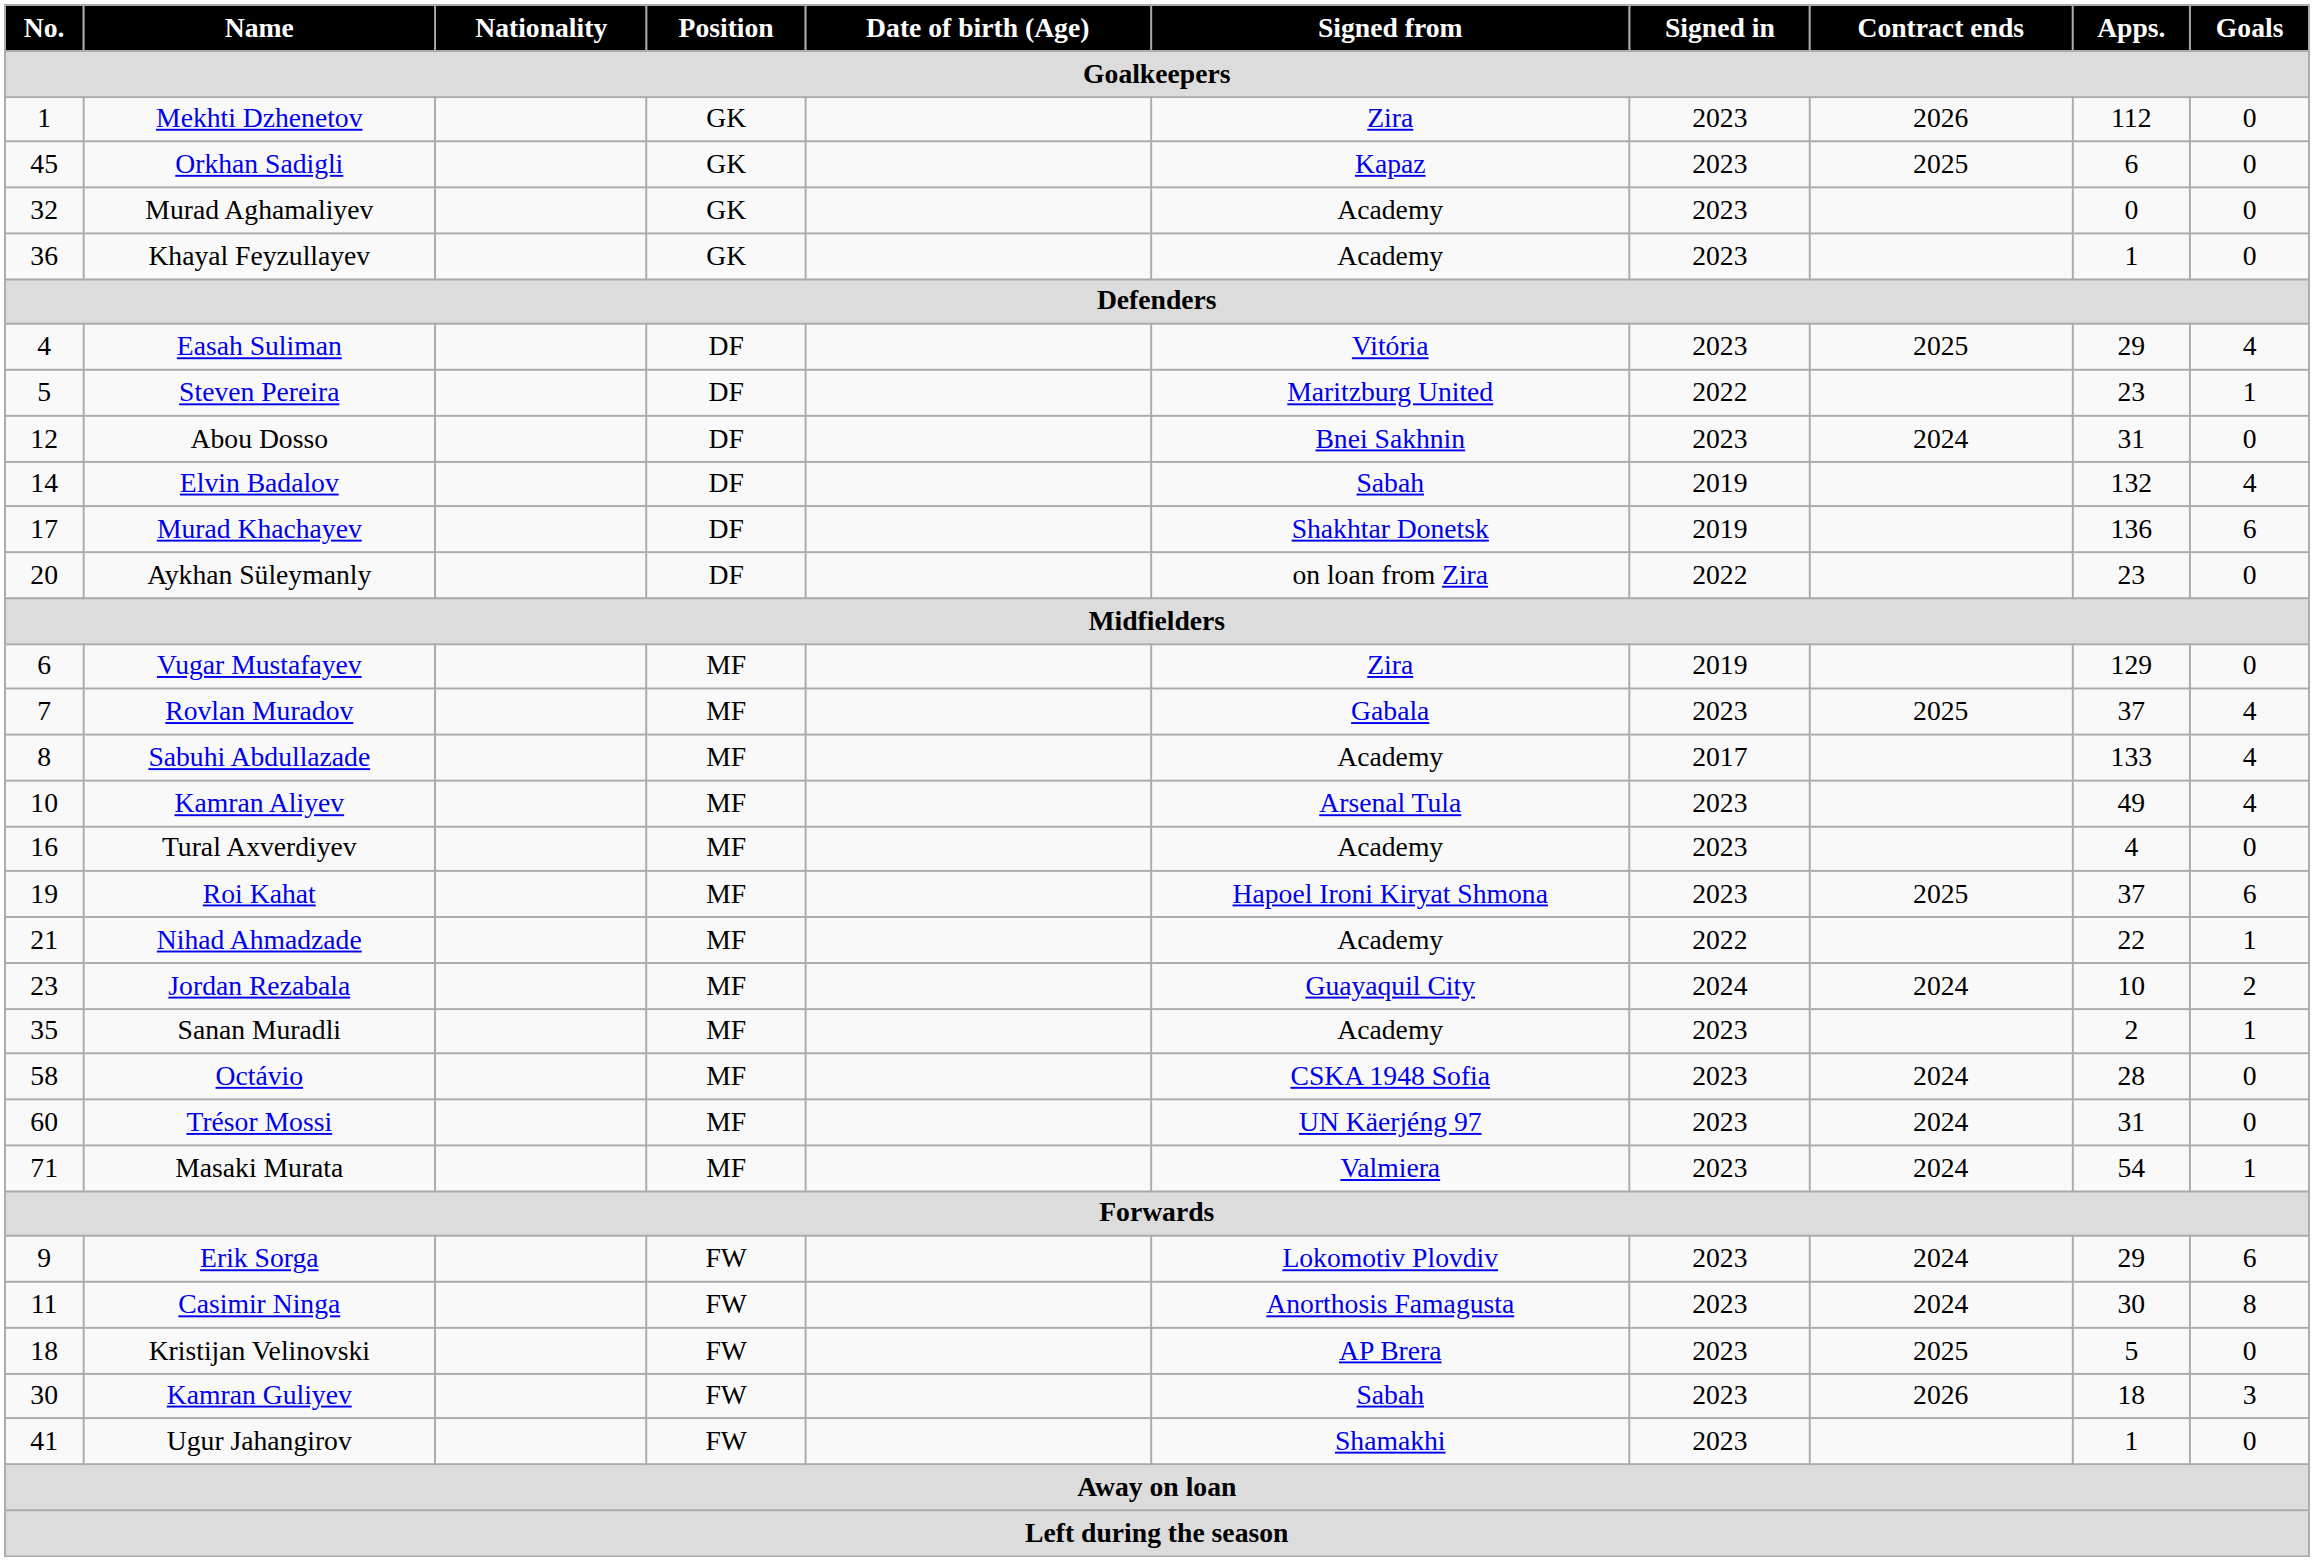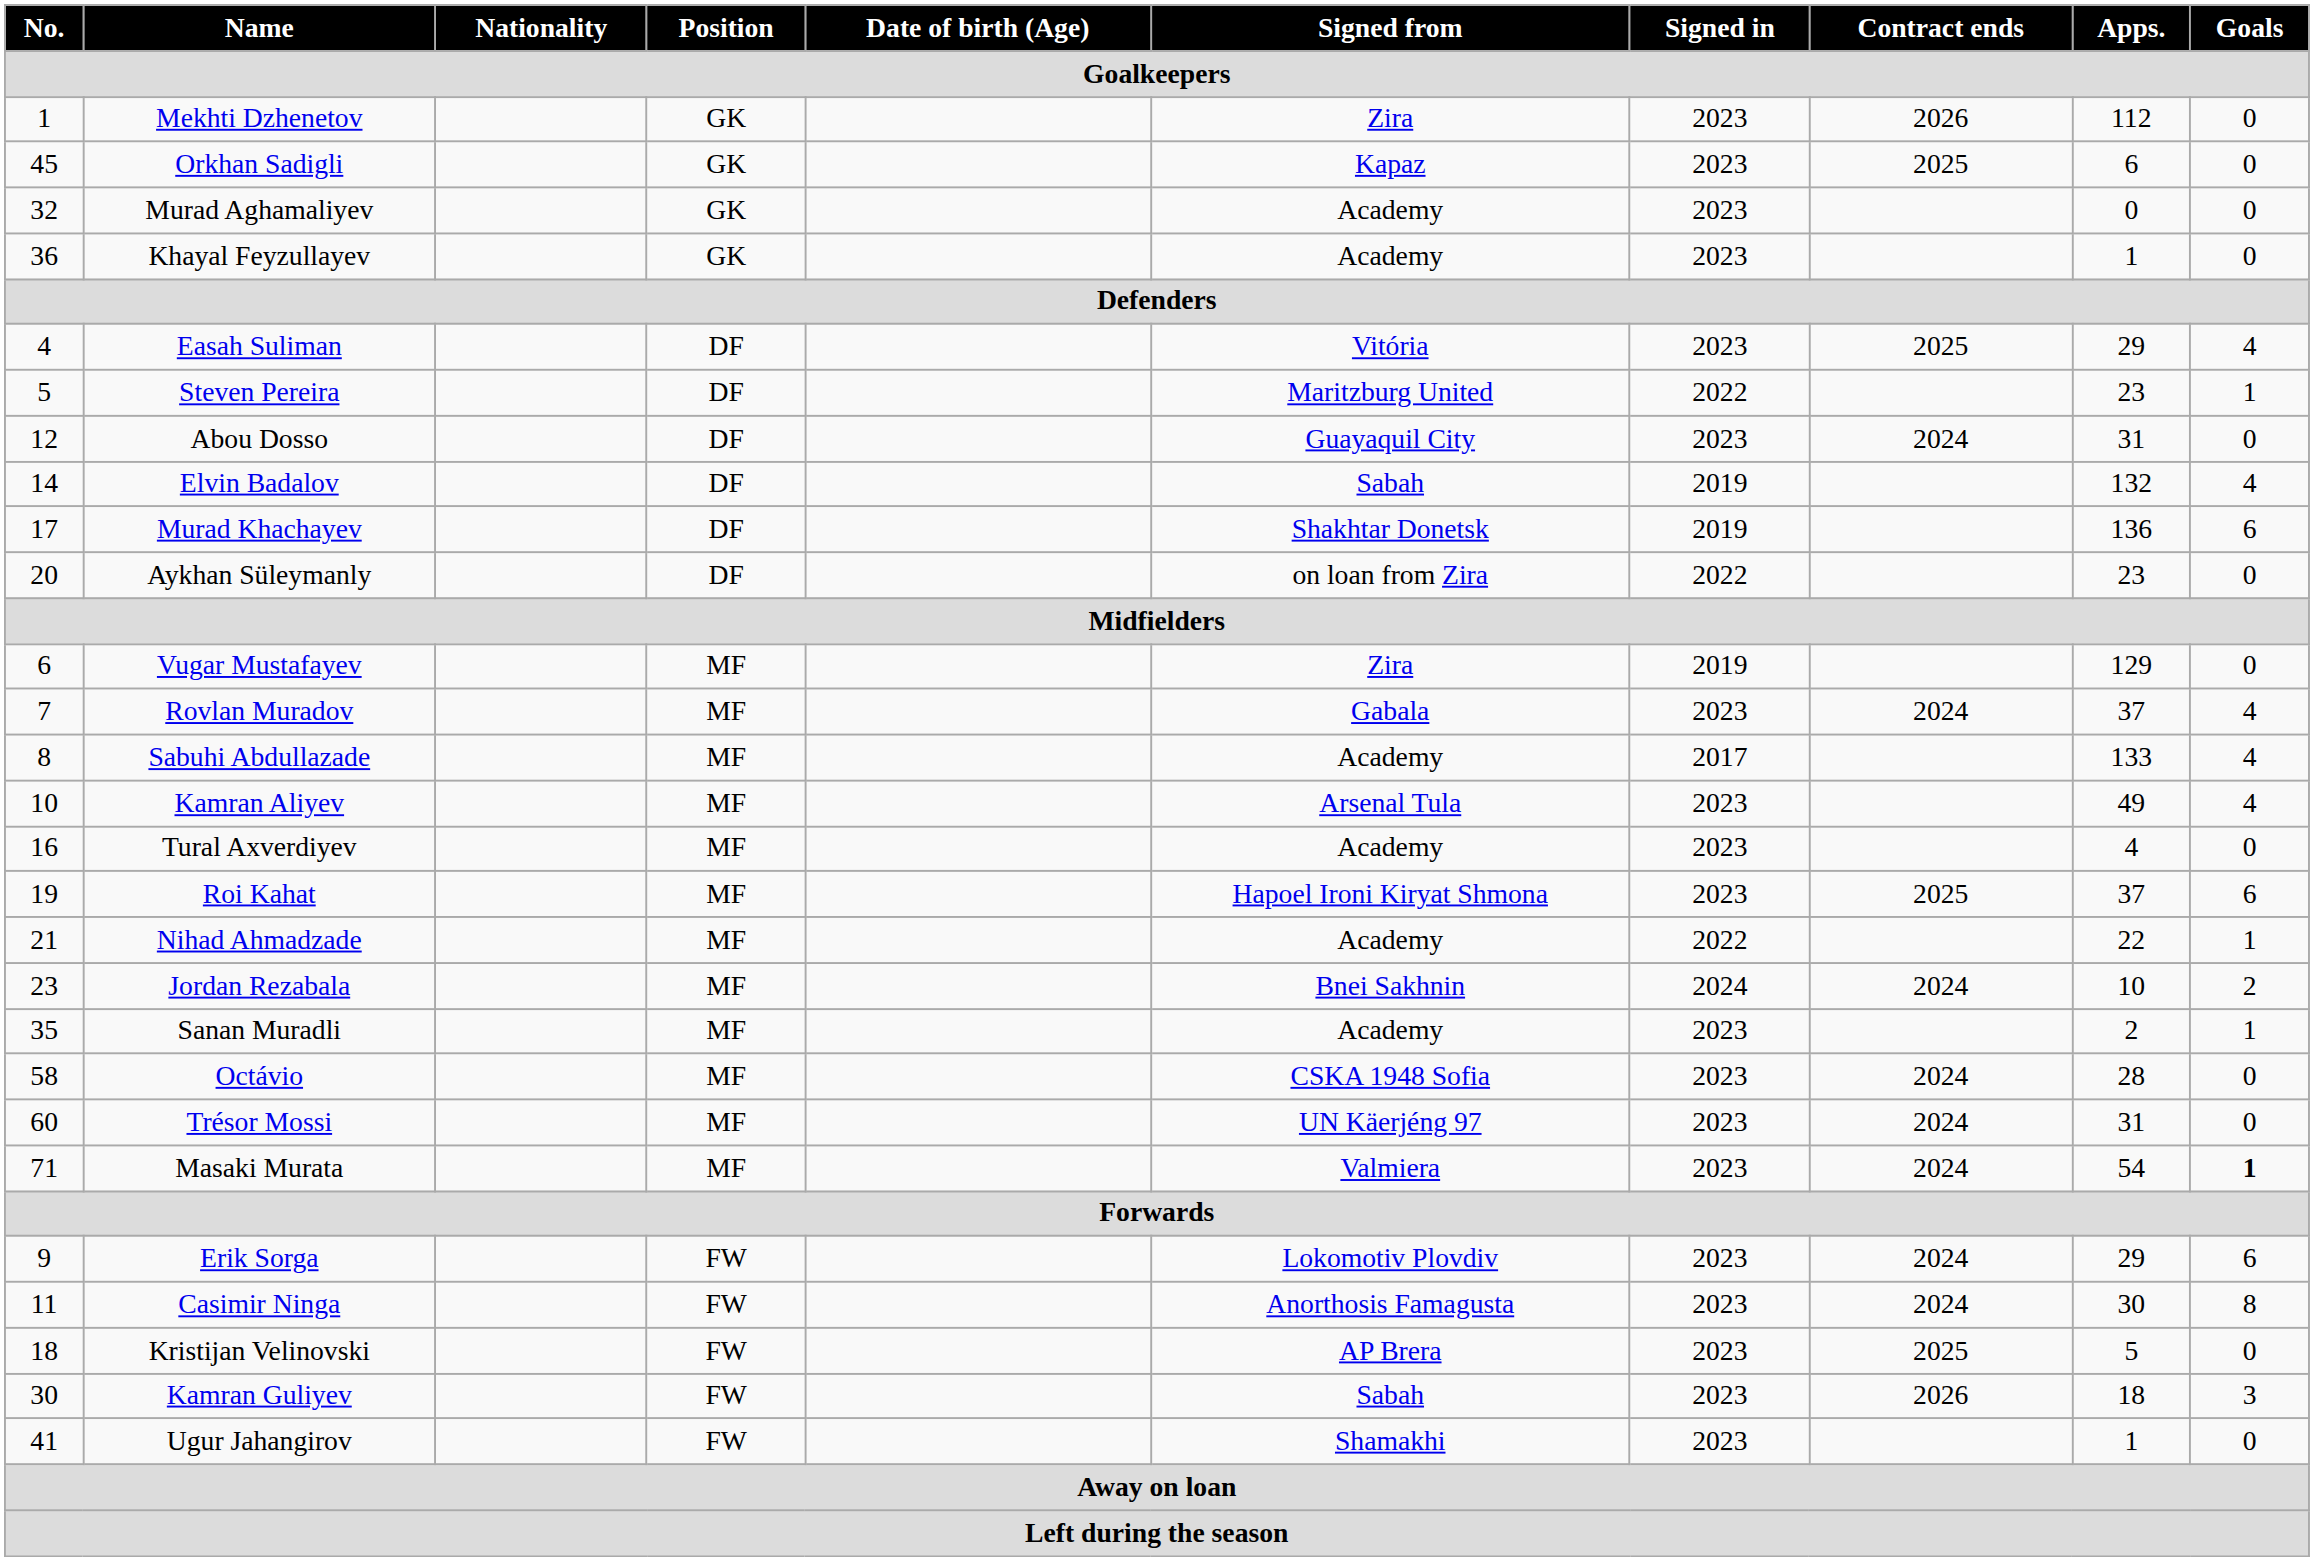Abou Dosso | Signed from: Bnei Sakhnin -> Guayaquil City
Rovlan Muradov | Contract ends: 2025 -> 2024
Jordan Rezabala | Signed from: Guayaquil City -> Bnei Sakhnin
Masaki Murata | Goals: normal -> bold
